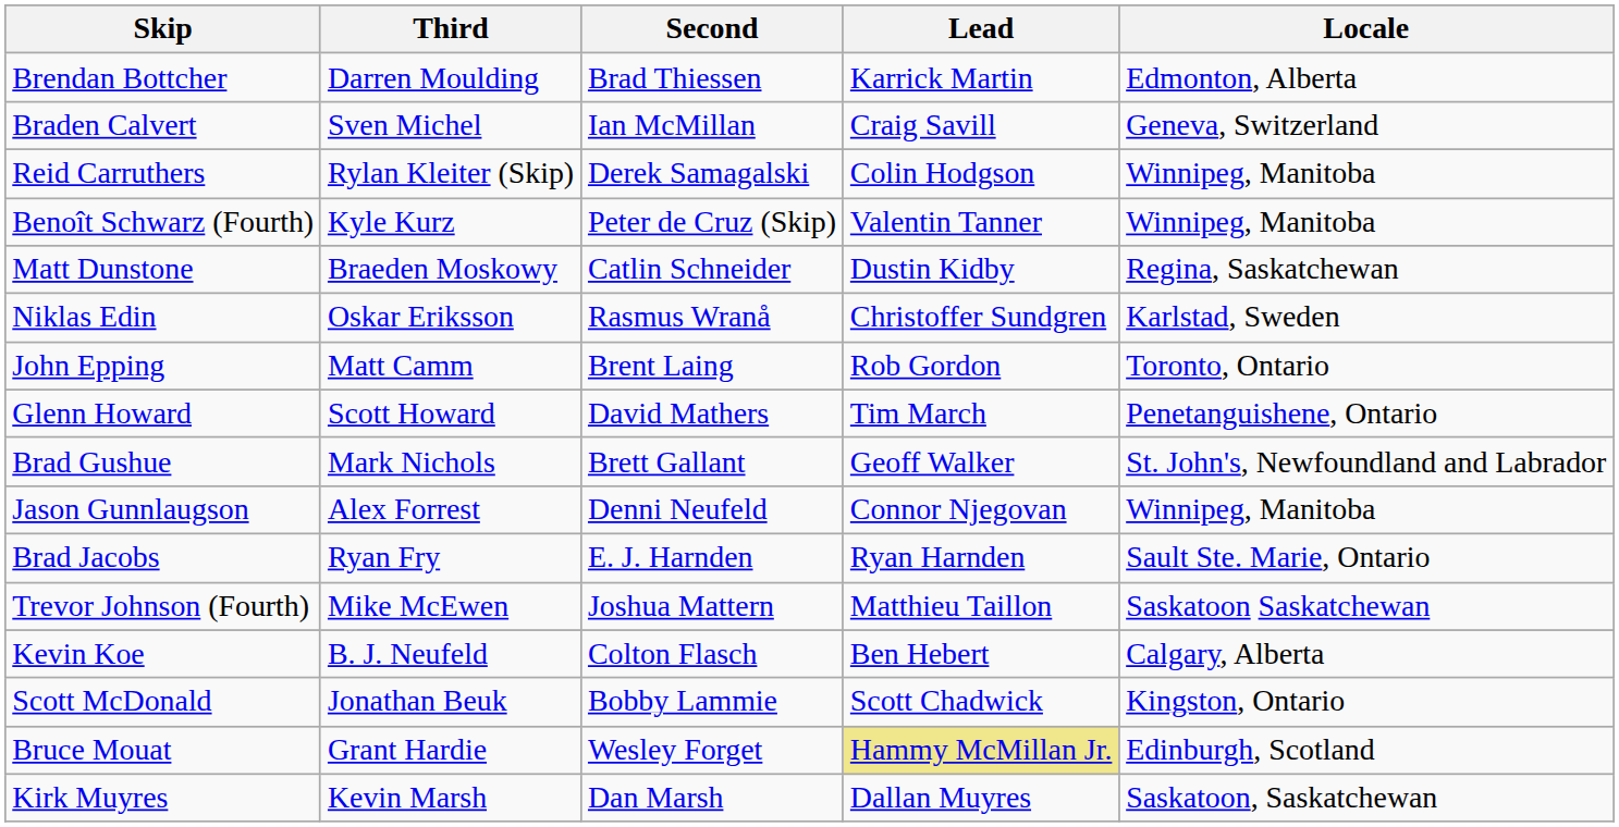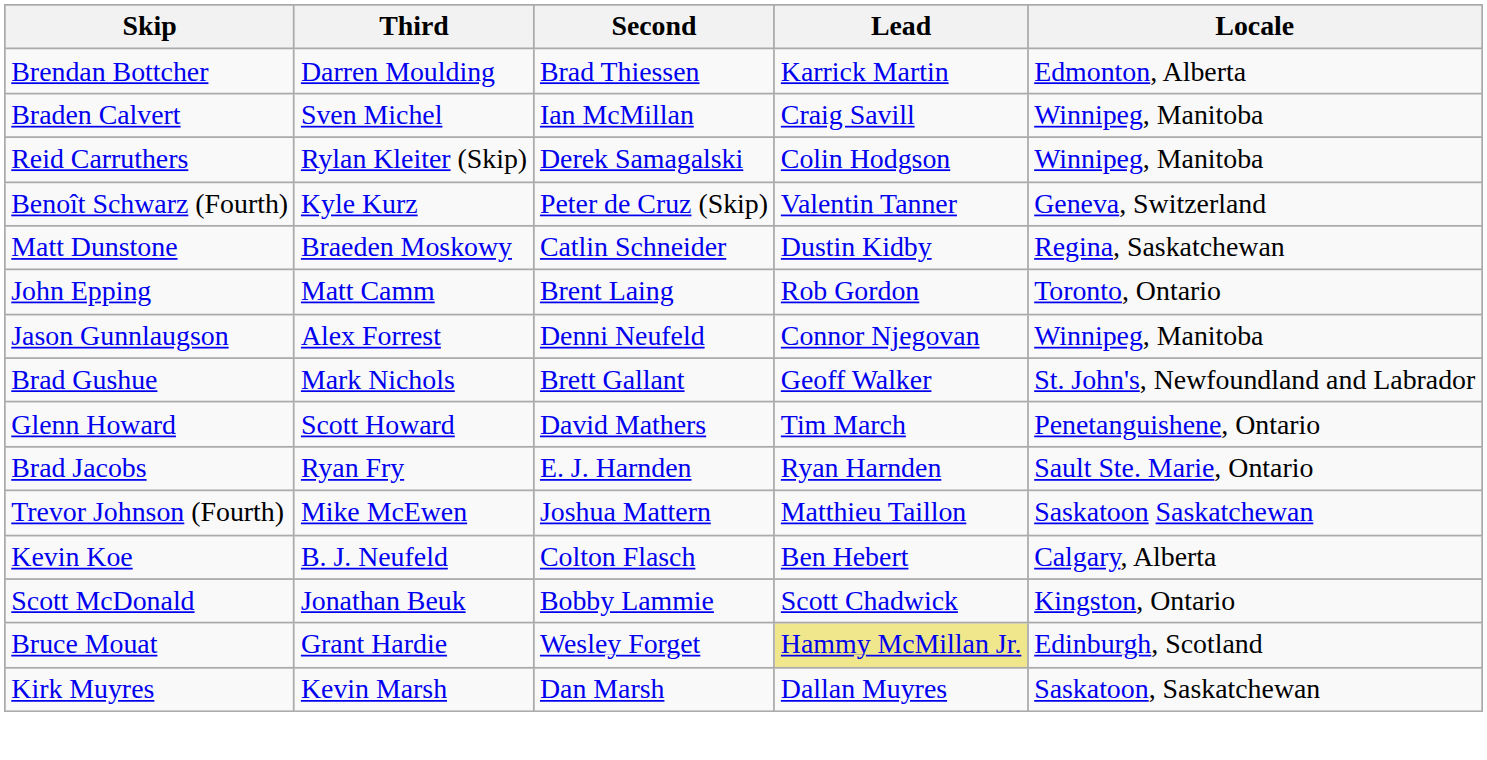Braden Calvert | Locale: Geneva, Switzerland -> Winnipeg, Manitoba
Benoît Schwarz (Fourth) | Locale: Winnipeg, Manitoba -> Geneva, Switzerland
- row: Niklas Edin | Oskar Eriksson | Rasmus Wranå | Christoffer Sundgren | Karlstad, Sweden
rows swapped: Jason Gunnlaugson <-> Glenn Howard
